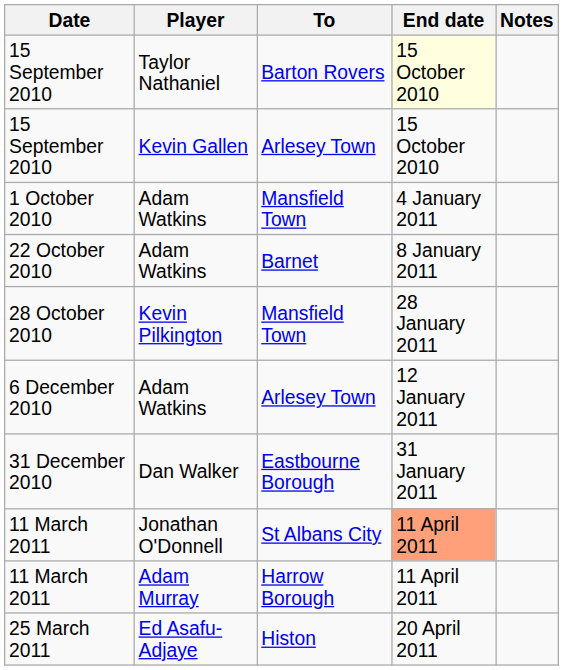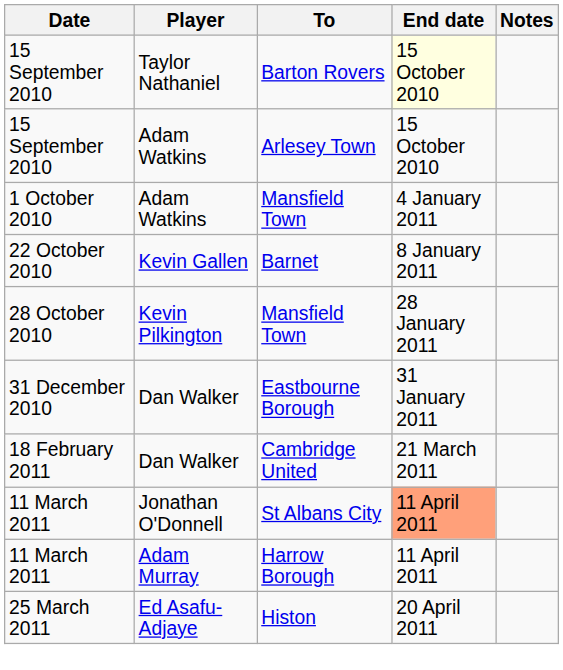15 September 2010 / Arlesey Town | Player: Kevin Gallen -> Adam Watkins
22 October 2010 | Player: Adam Watkins -> Kevin Gallen
- row: 6 December 2010 | Adam Watkins | Arlesey Town | 12 January 2011
+ row: 18 February 2011 | Dan Walker | Cambridge United | 21 March 2011
